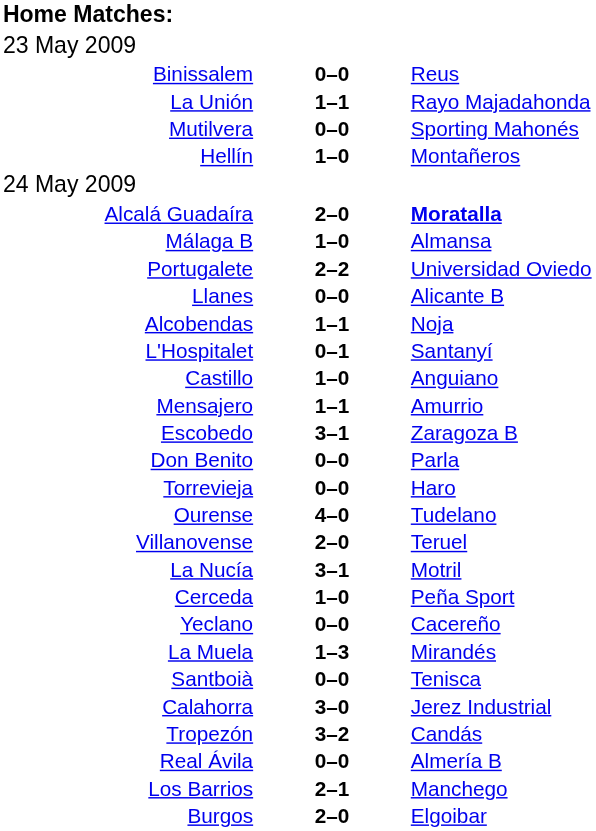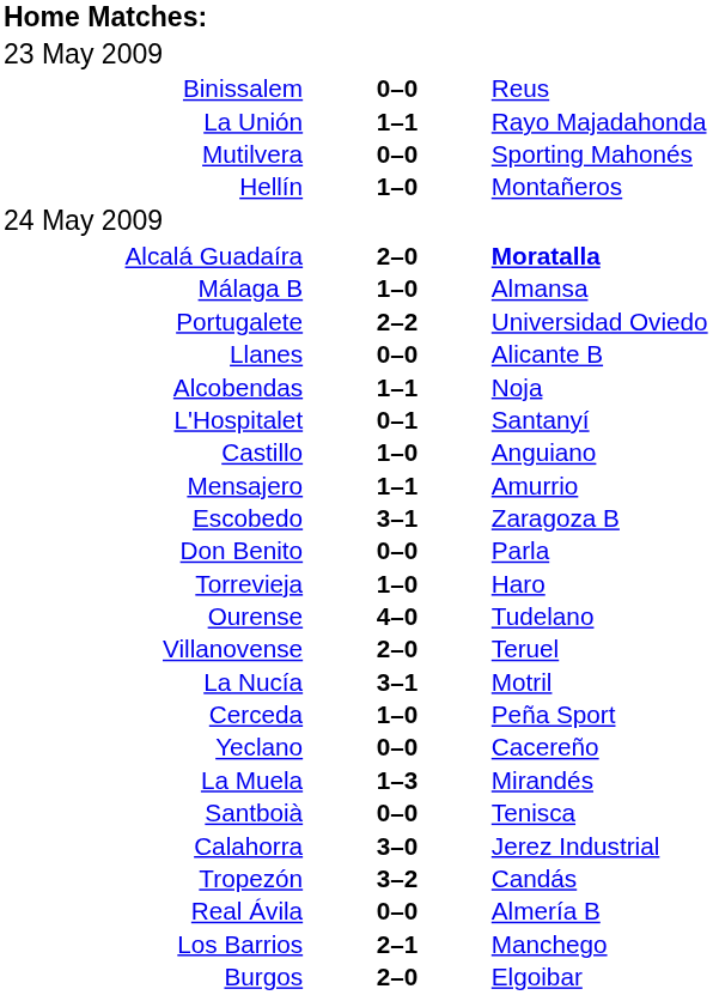Torrevieja | column 2: 0–0 -> 1–0
